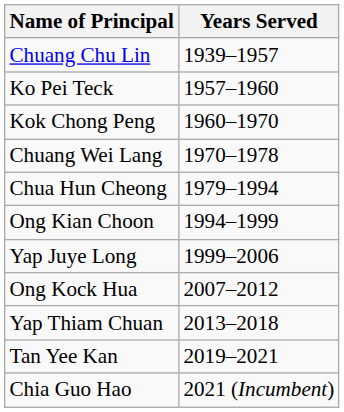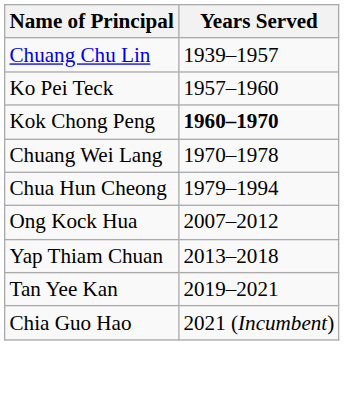Kok Chong Peng | Years Served: normal -> bold
- row: Ong Kian Choon | 1994–1999
- row: Yap Juye Long | 1999–2006
